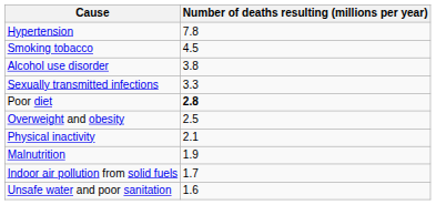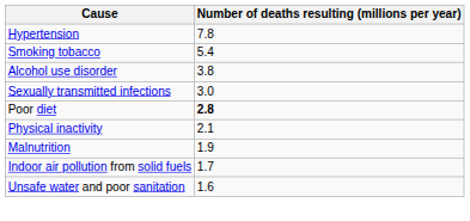Smoking tobacco | Number of deaths resulting (millions per year): 4.5 -> 5.4
Sexually transmitted infections | Number of deaths resulting (millions per year): 3.3 -> 3.0
- row: Overweight and obesity | 2.5
